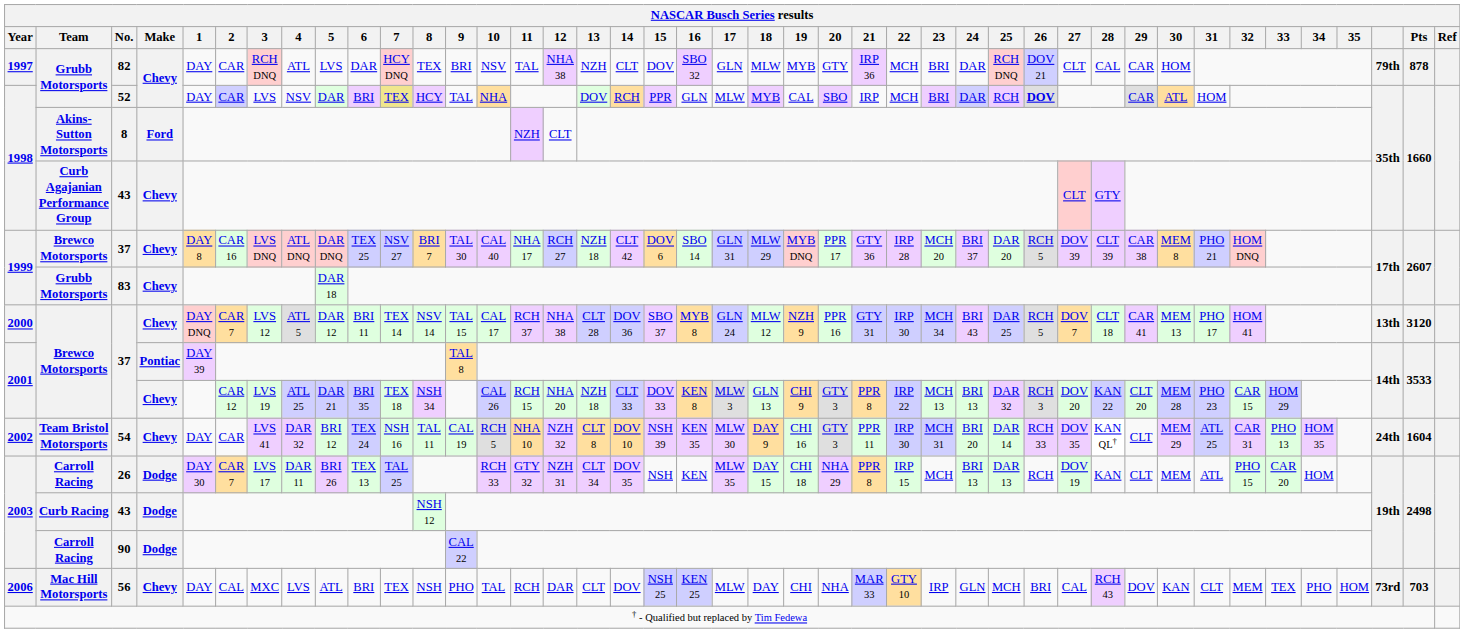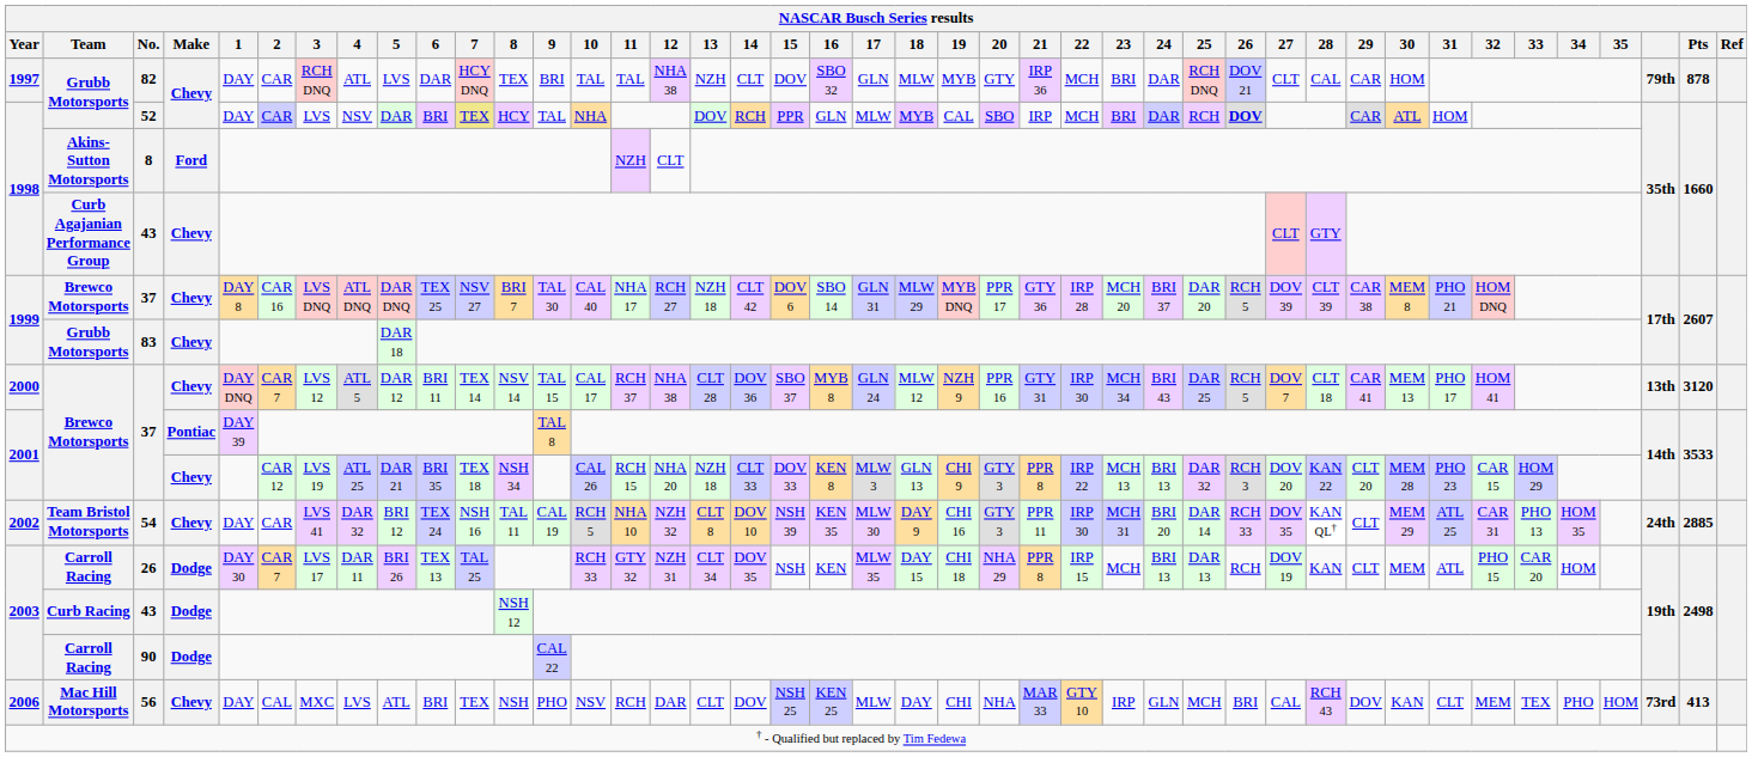82 | 10: NSV -> TAL
54 | Pts: 1604 -> 2885
56 | 10: TAL -> NSV
56 | Pts: 703 -> 413
